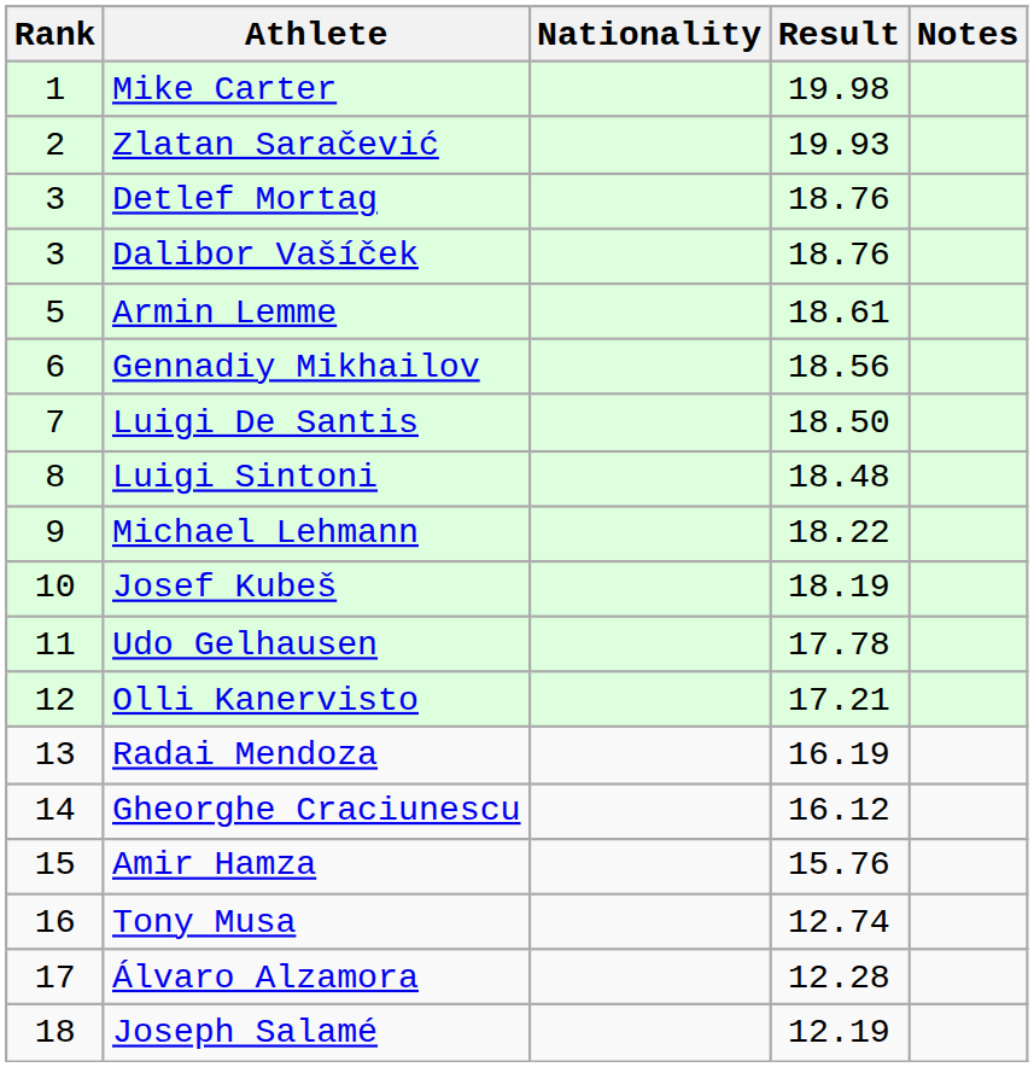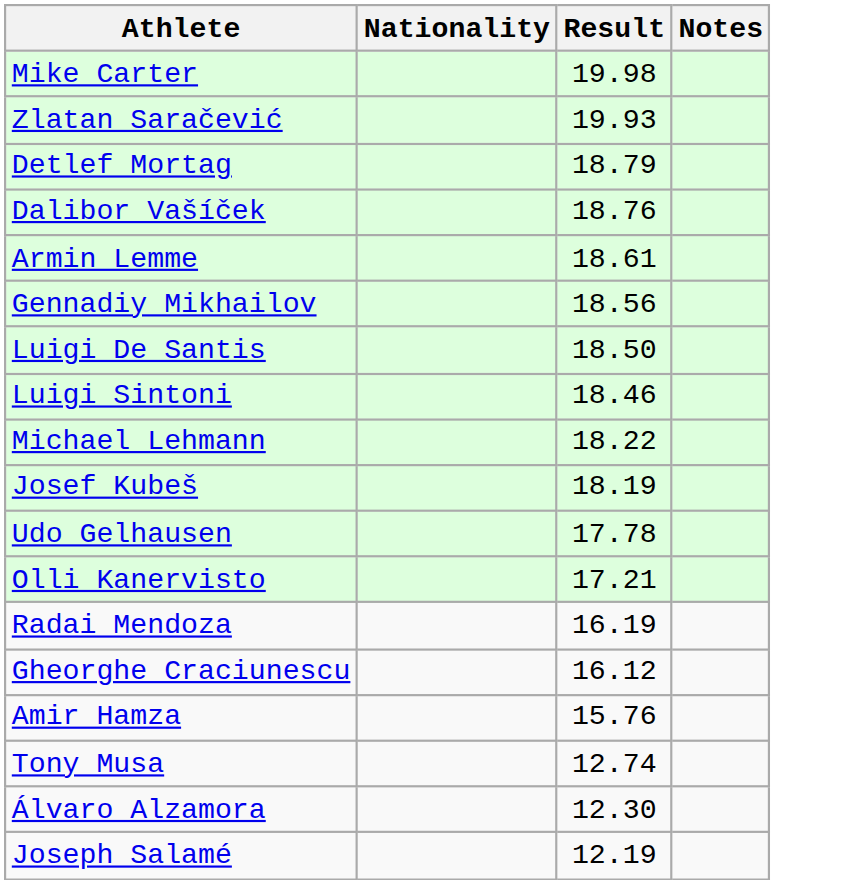- column: Rank | 1 | 2 | 3 | 3 | 5 | 6 | 7 | 8 | 9 | 10 | 11 | 12 | 13 | 14 | 15 | 16 | 17 | 18
Detlef Mortag | Result: 18.76 -> 18.79
Luigi Sintoni | Result: 18.48 -> 18.46
Álvaro Alzamora | Result: 12.28 -> 12.30
